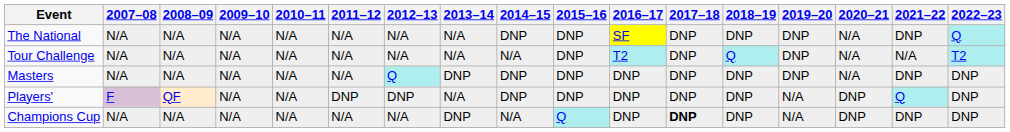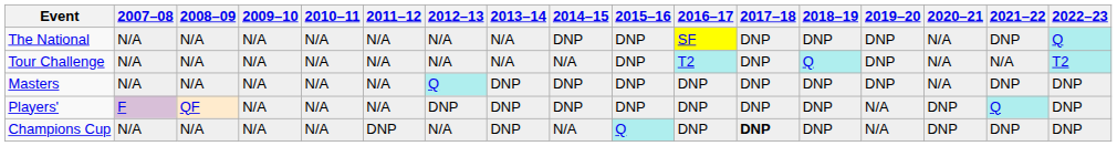Players' | 2011–12: DNP -> N/A
Players' | 2013–14: N/A -> DNP
Champions Cup | 2011–12: N/A -> DNP
